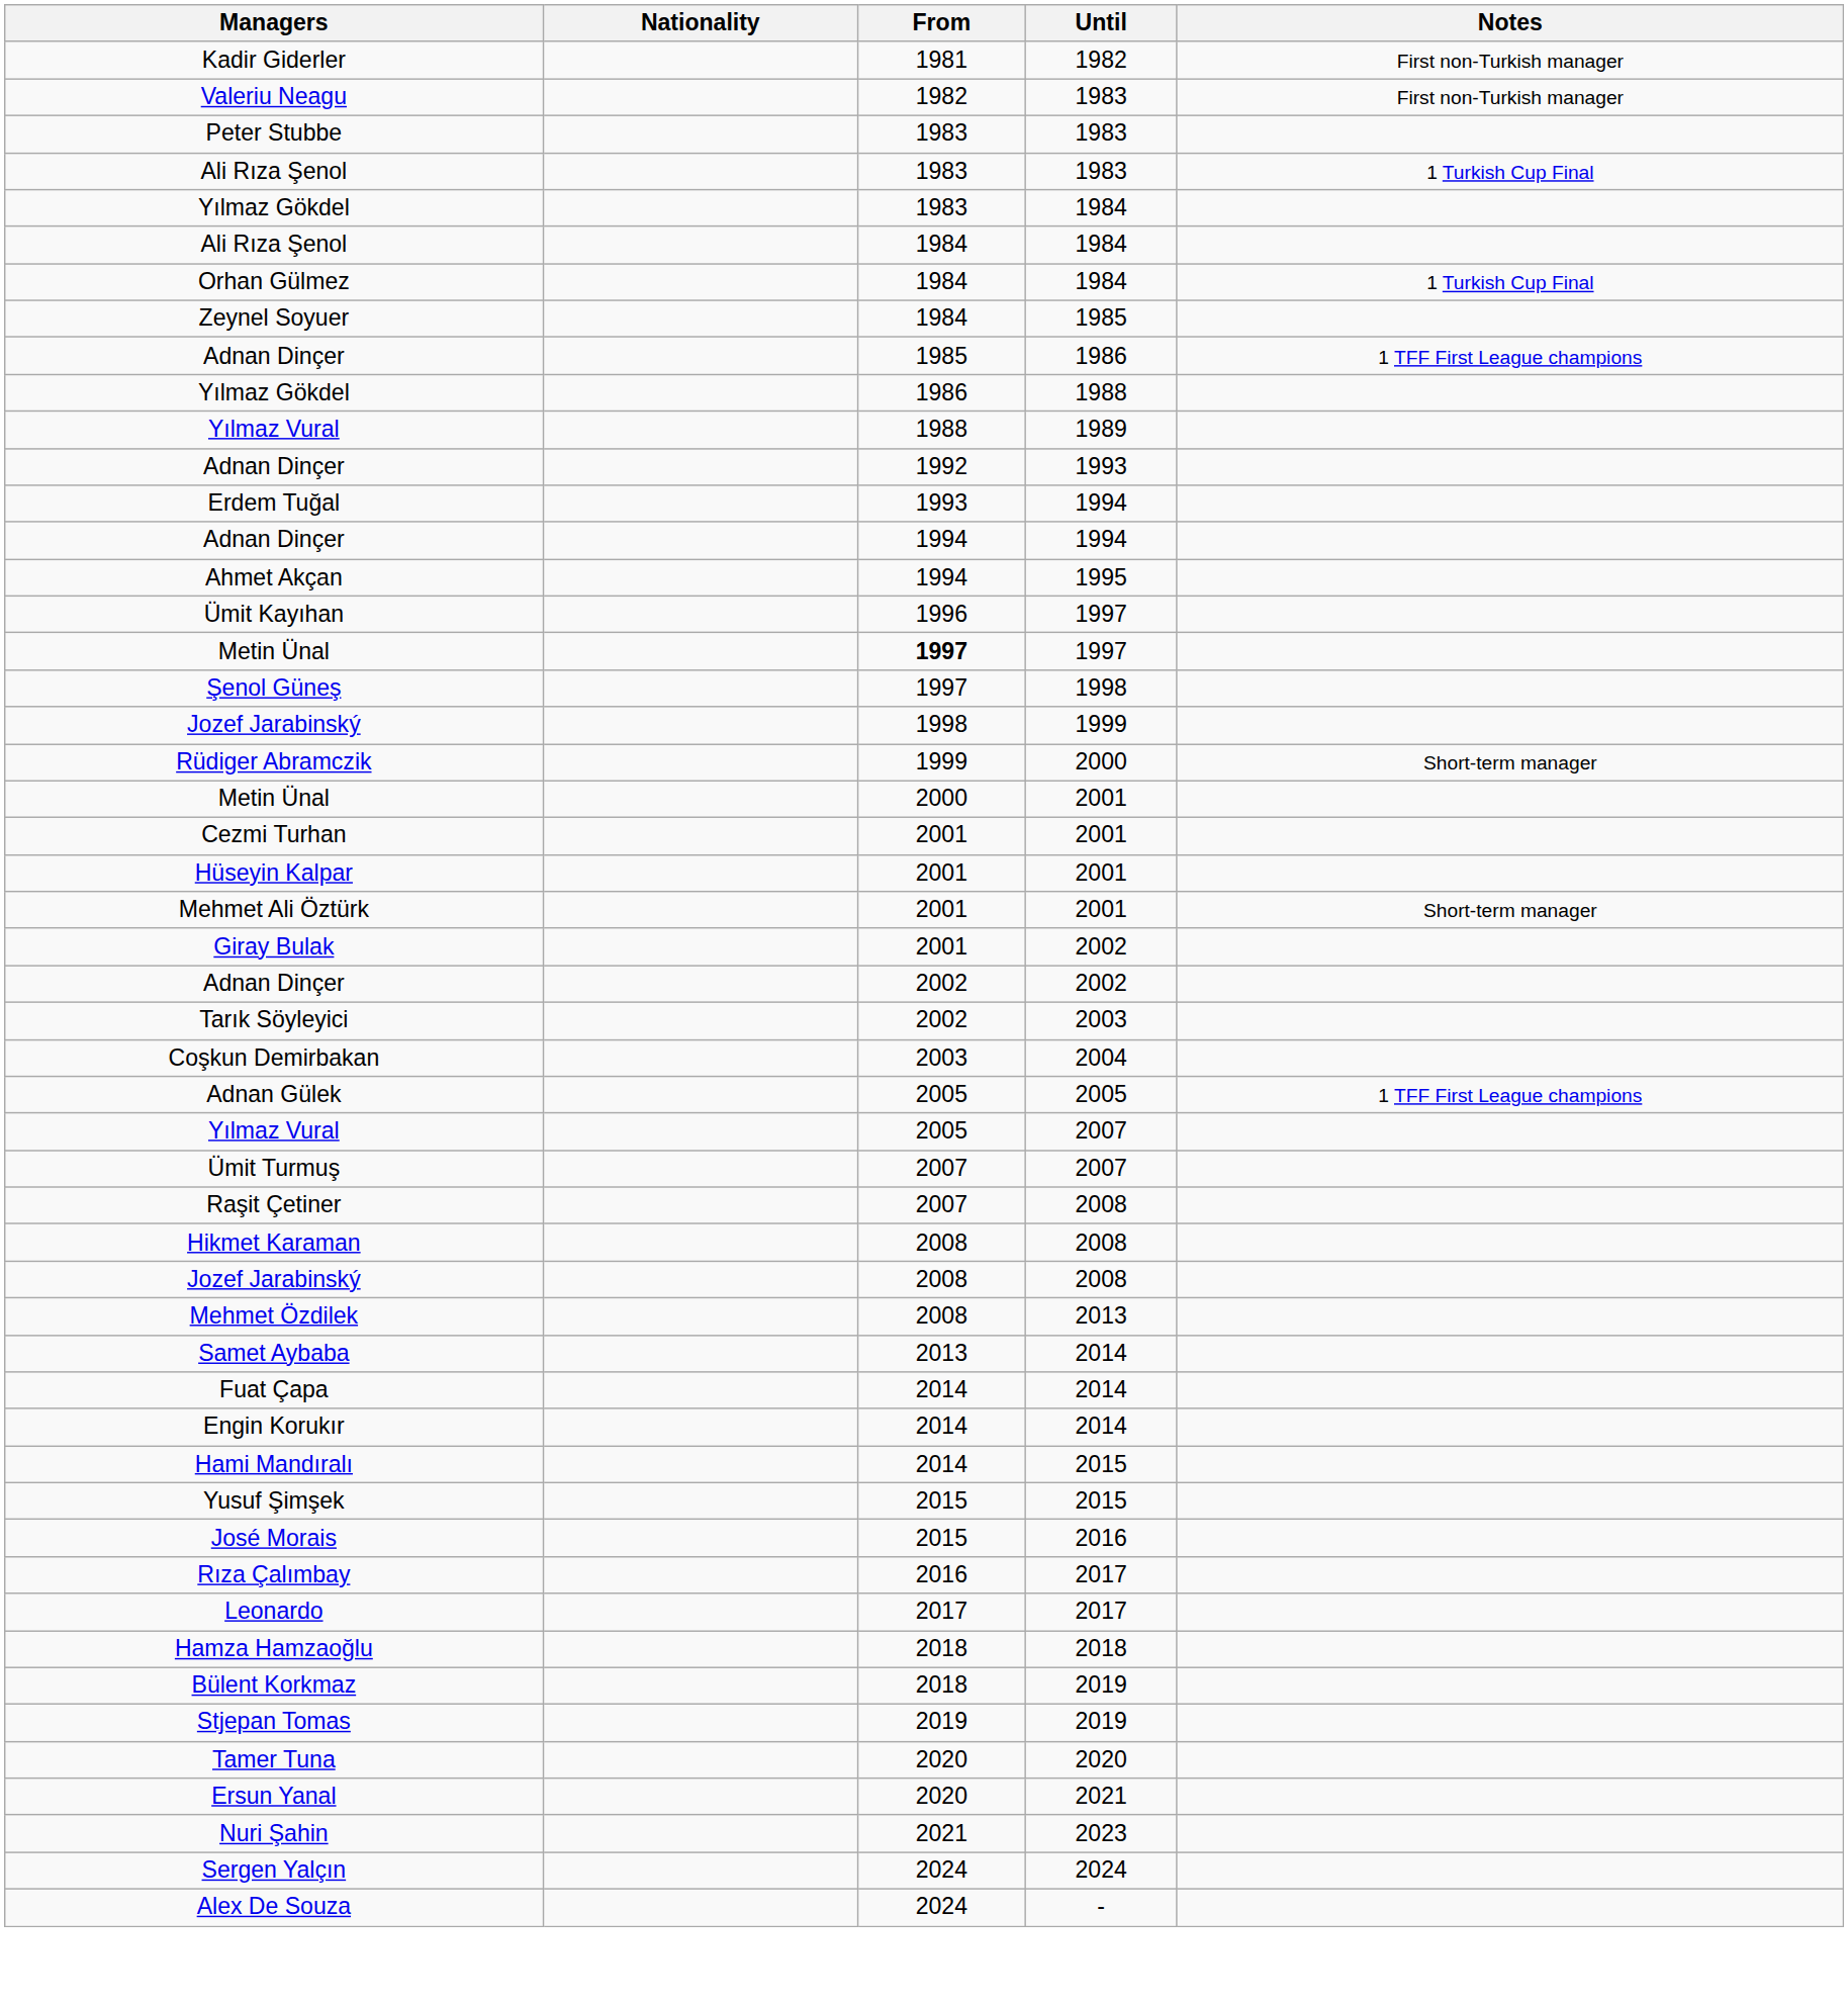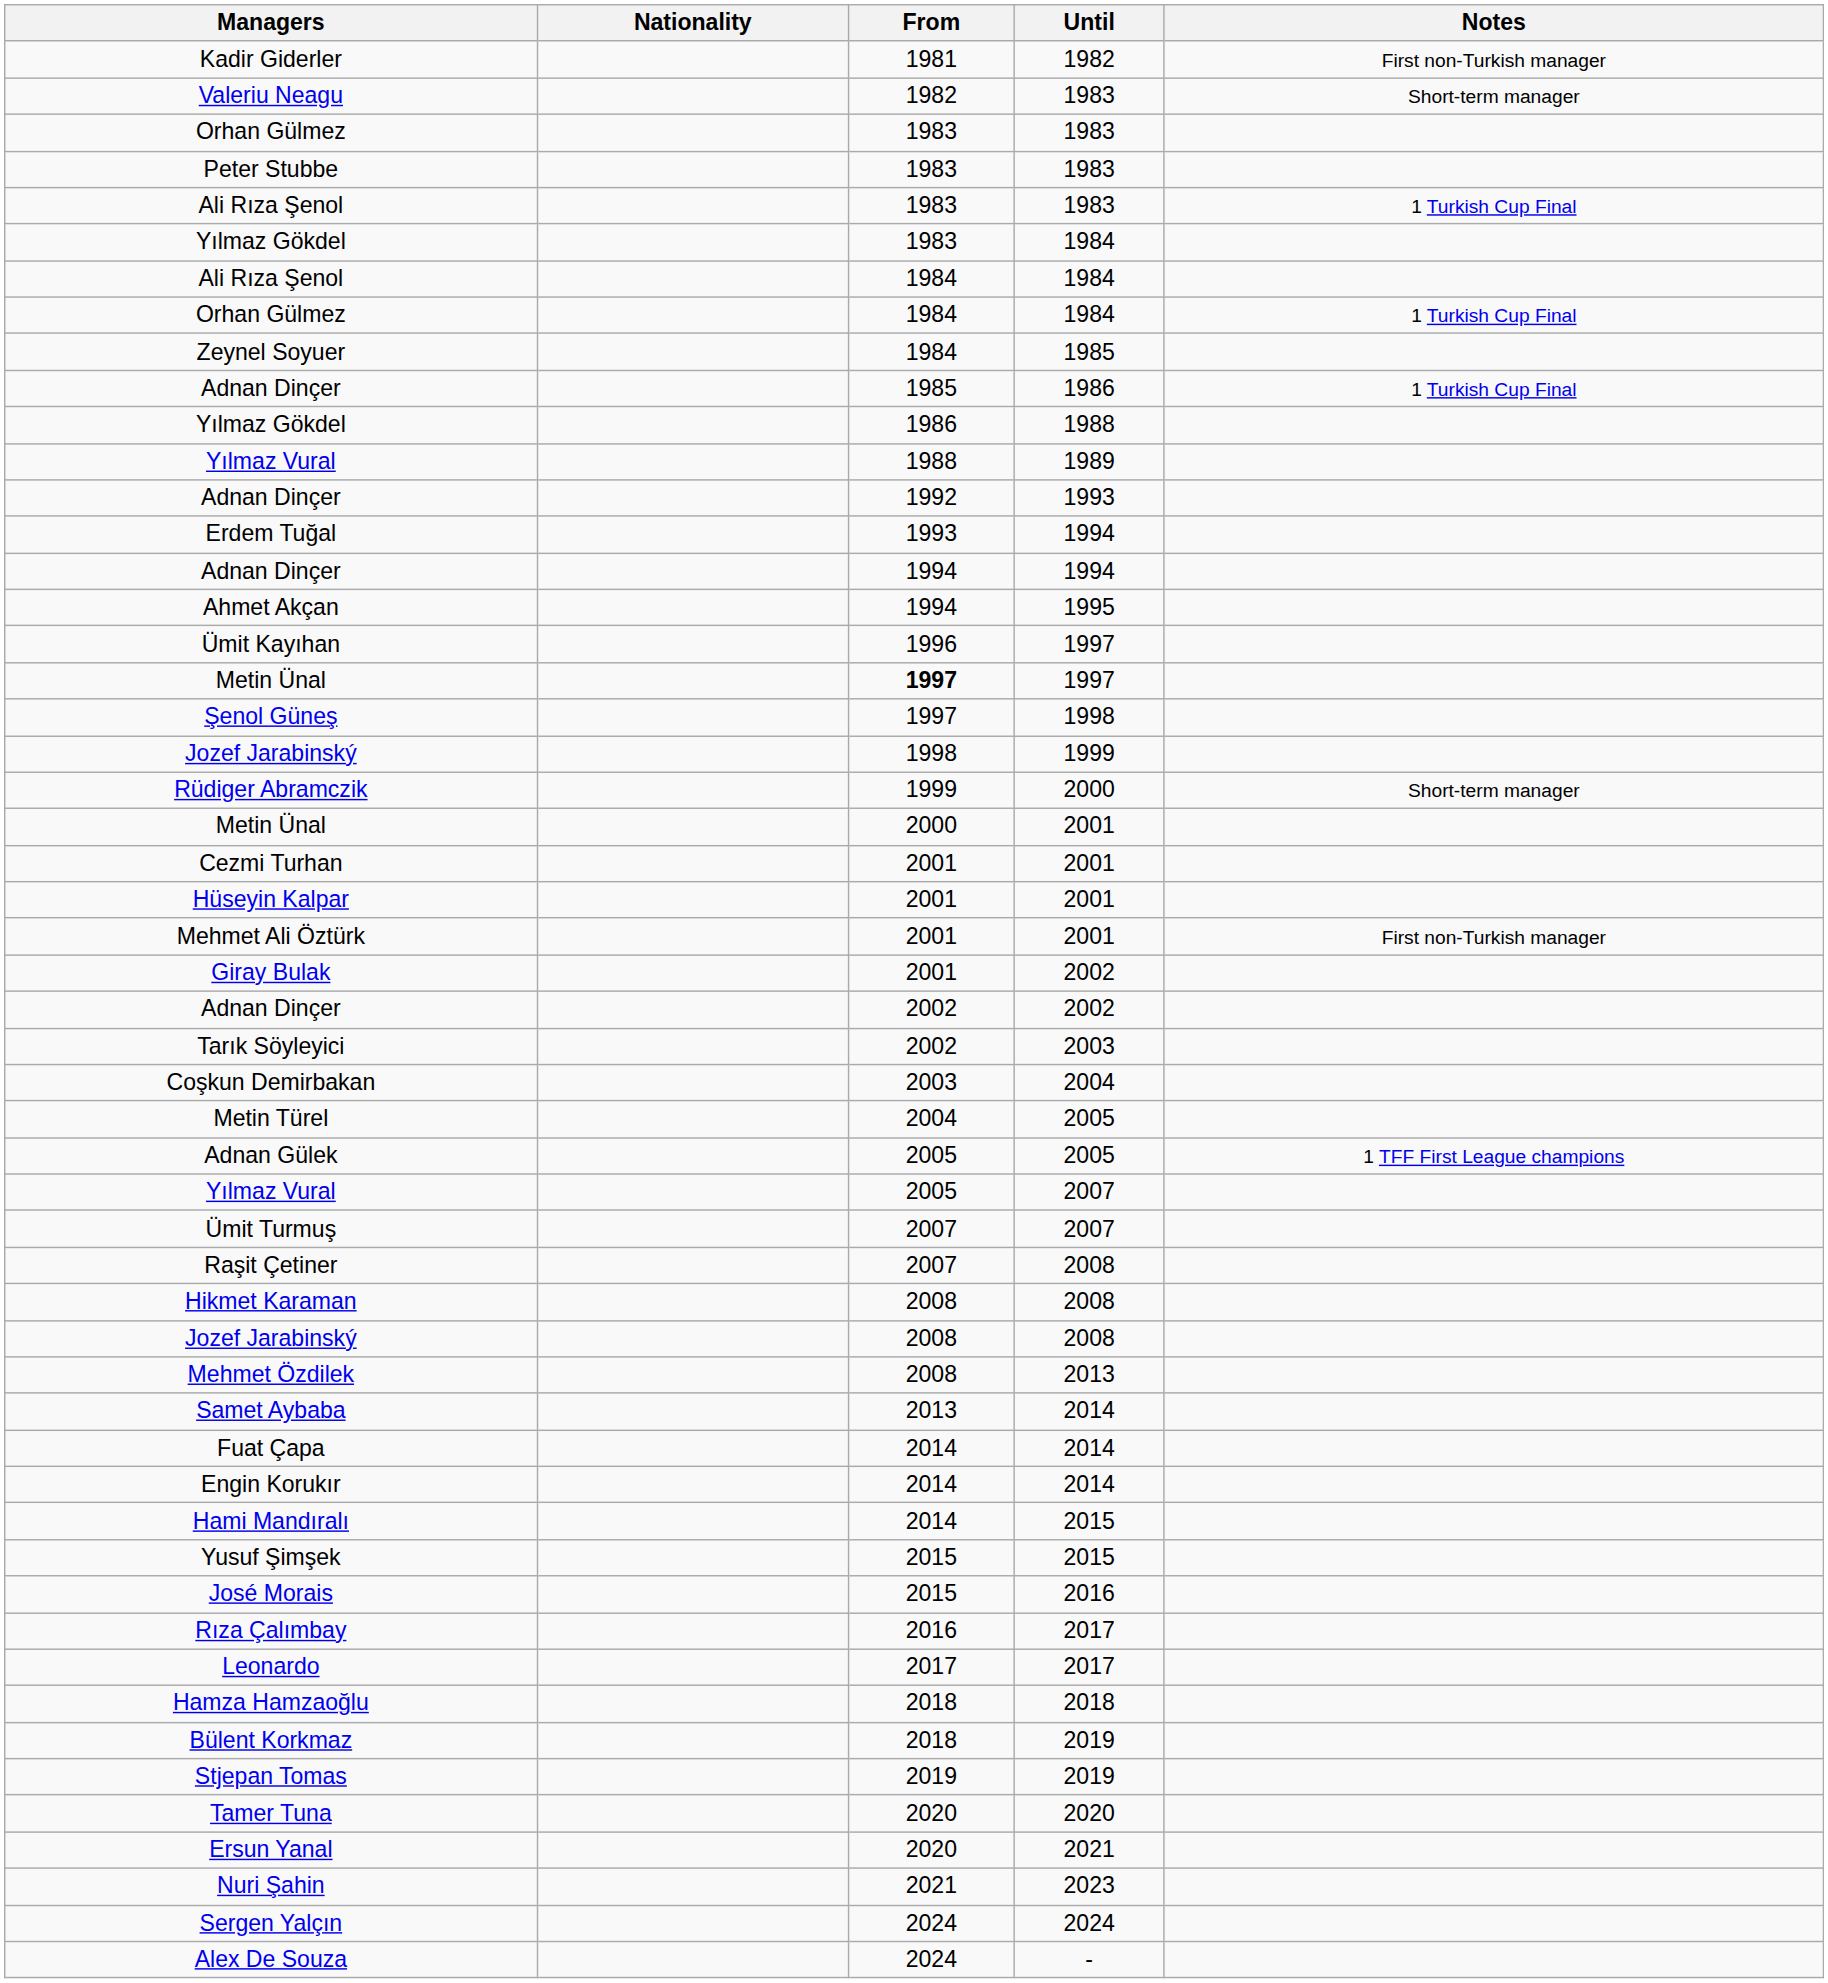Valeriu Neagu | Notes: First non-Turkish manager -> Short-term manager
+ row: Orhan Gülmez | 1983 | 1983
Adnan Dinçer / 1986 | Notes: 1 TFF First League champions -> 1 Turkish Cup Final
Mehmet Ali Öztürk | Notes: Short-term manager -> First non-Turkish manager
+ row: Metin Türel | 2004 | 2005
